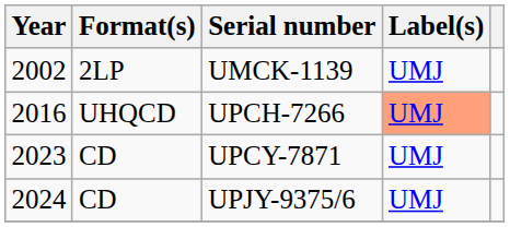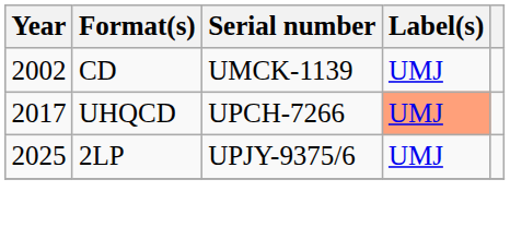UMCK-1139 | Format(s): 2LP -> CD
UPCH-7266 | Year: 2016 -> 2017
- row: 2023 | CD | UPCY-7871 | UMJ
UPJY-9375/6 | Year: 2024 -> 2025
UPJY-9375/6 | Format(s): CD -> 2LP
